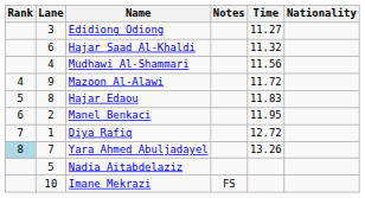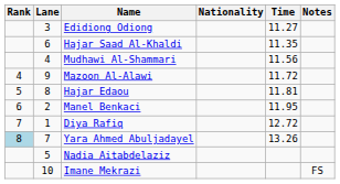columns swapped: Nationality <-> Notes
Hajar Saad Al-Khaldi | Time: 11.32 -> 11.35
Hajar Edaou | Time: 11.83 -> 11.81
